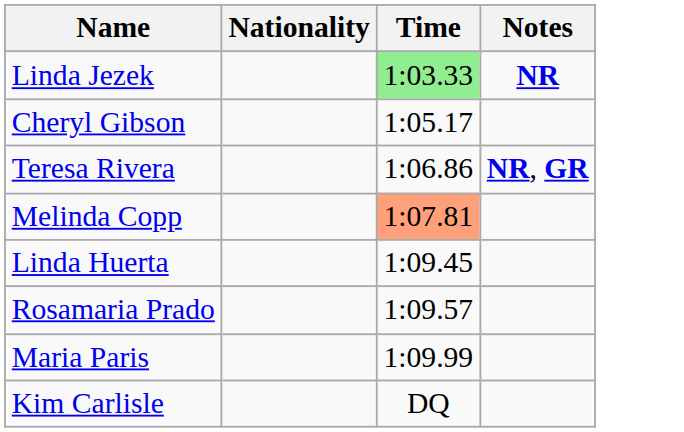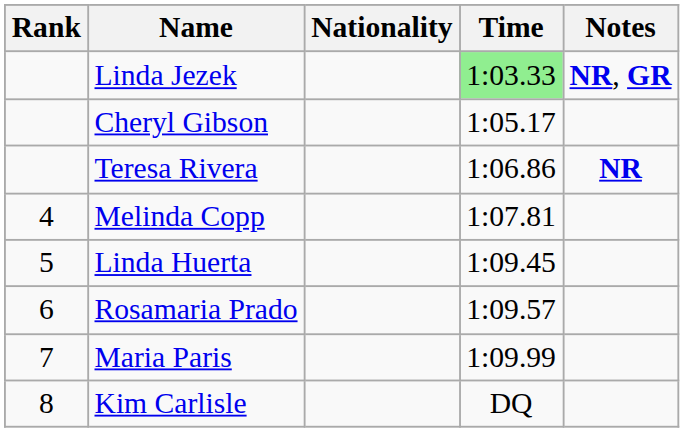+ column: Rank | 4 | 5 | 6 | 7 | 8
Linda Jezek | Notes: NR -> NR, GR
Teresa Rivera | Notes: NR, GR -> NR
Melinda Copp | Time: lightsalmon background -> no background
